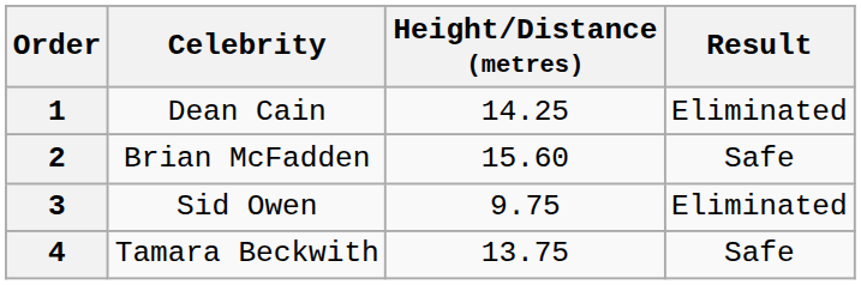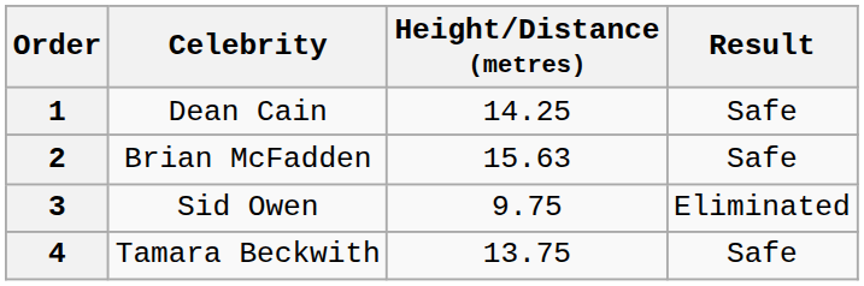1 | Result: Eliminated -> Safe
2 | Height/Distance (metres): 15.60 -> 15.63
